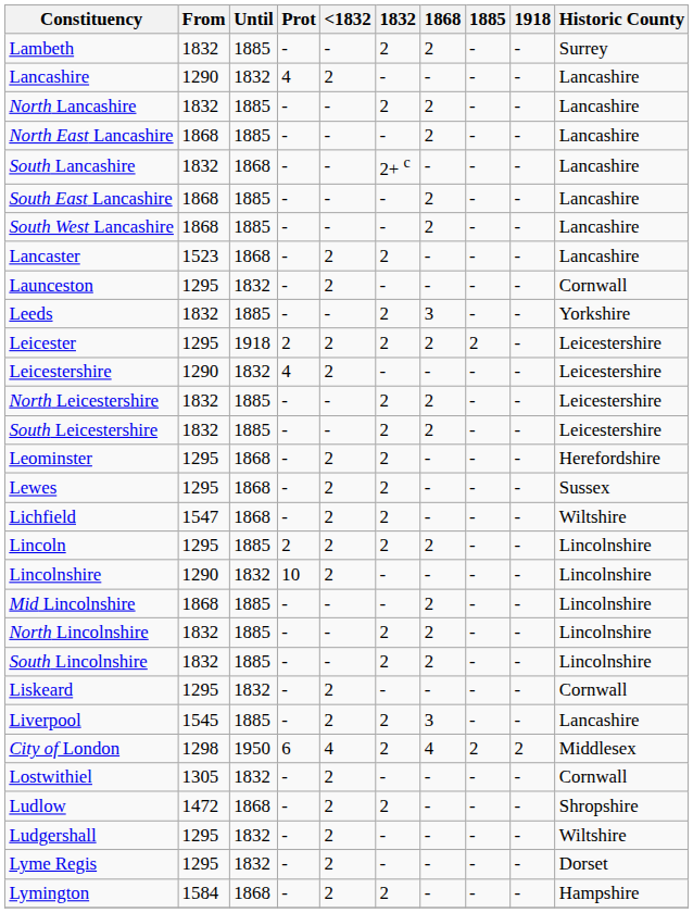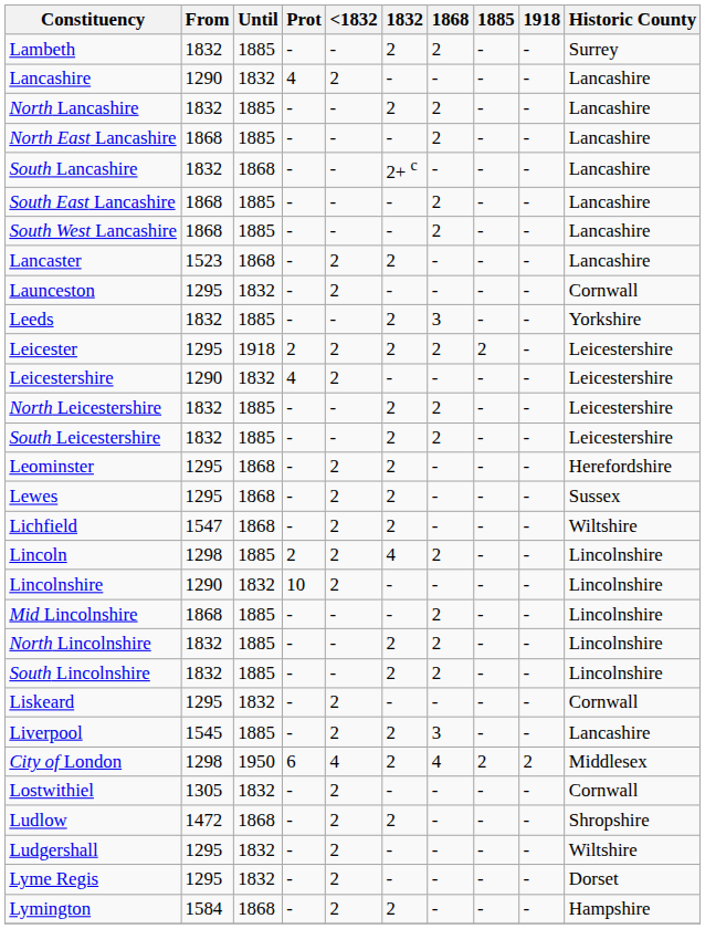Lincoln | From: 1295 -> 1298
Lincoln | 1832: 2 -> 4
